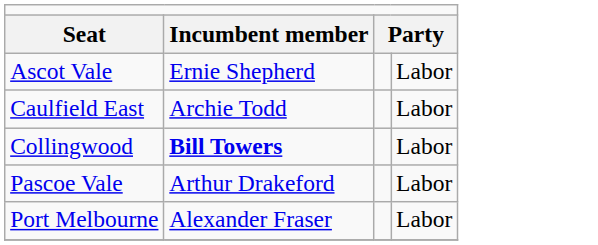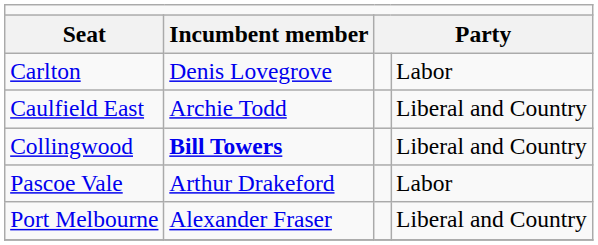- row: Ascot Vale | Ernie Shepherd | Labor
+ row: Carlton | Denis Lovegrove | Labor
Caulfield East | column 4: Labor -> Liberal and Country
Collingwood | column 4: Labor -> Liberal and Country
Port Melbourne | column 4: Labor -> Liberal and Country
